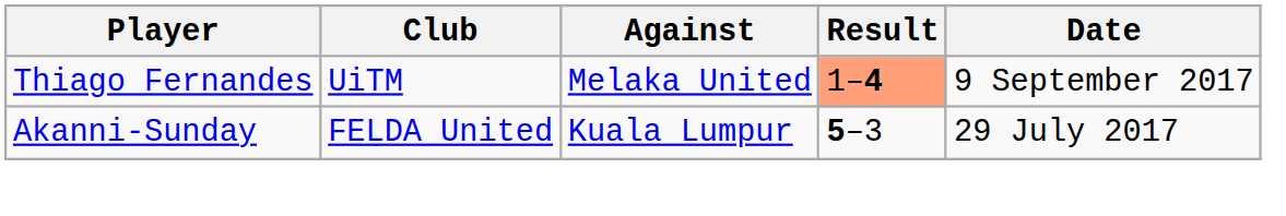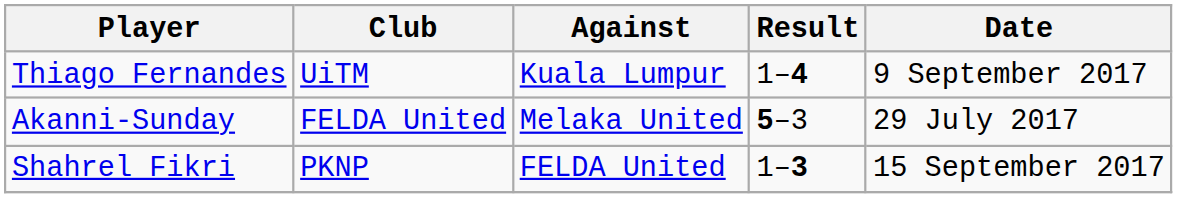Thiago Fernandes | Against: Melaka United -> Kuala Lumpur
Thiago Fernandes | Result: lightsalmon background -> no background
Akanni-Sunday | Against: Kuala Lumpur -> Melaka United
+ row: Shahrel Fikri | PKNP | FELDA United | 1–3 | 15 September 2017
